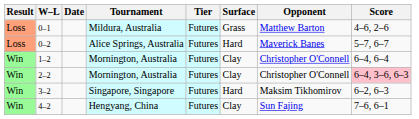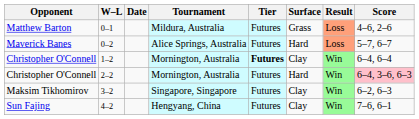columns swapped: Result <-> Opponent
1–2 | Tier: normal -> bold
2–2 | Surface: Clay -> Hard
3–2 | Surface: Hard -> Clay
